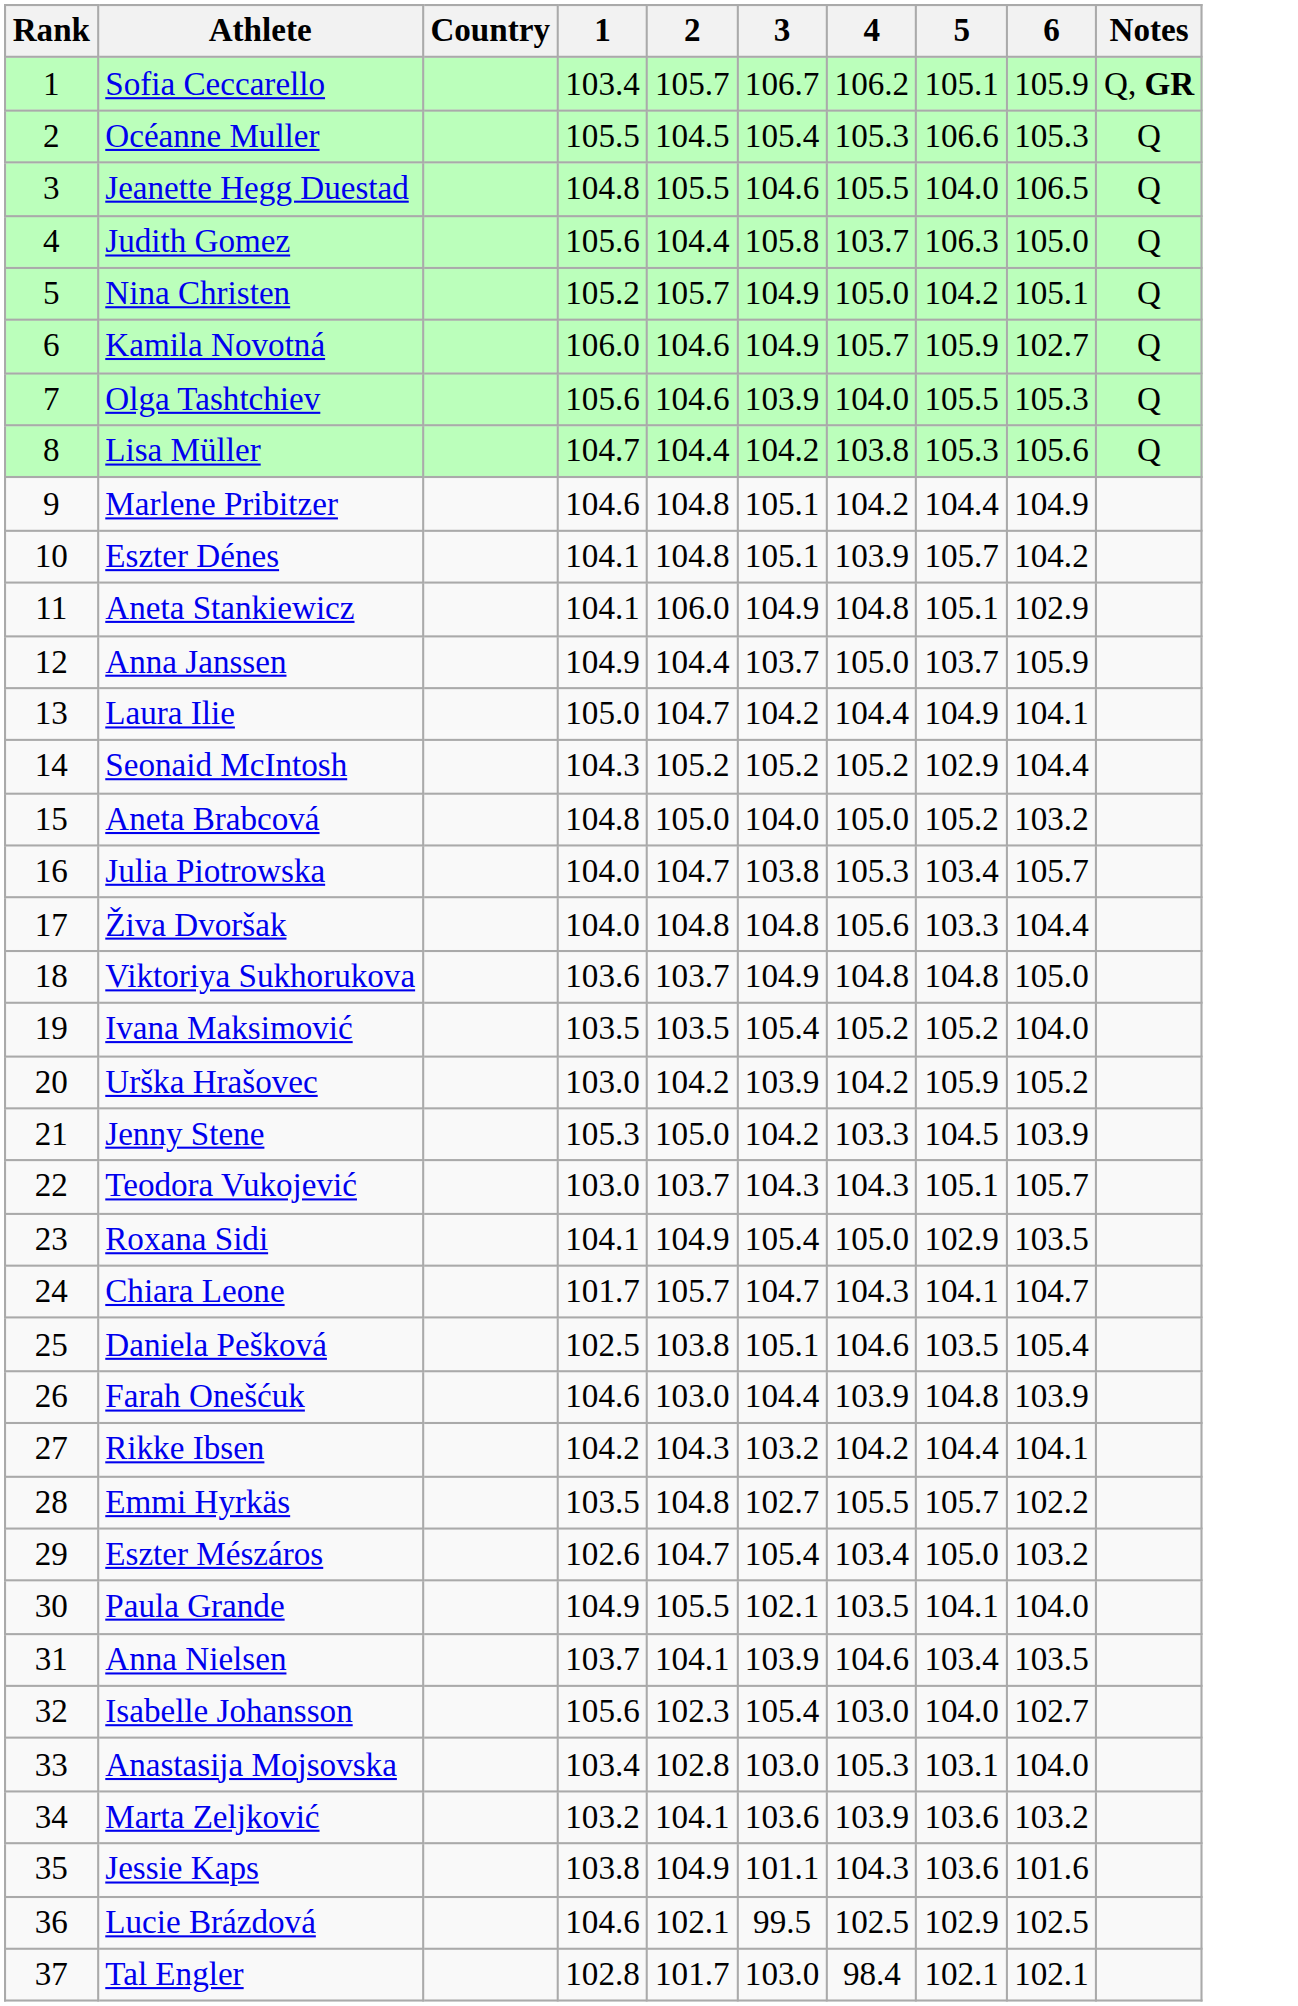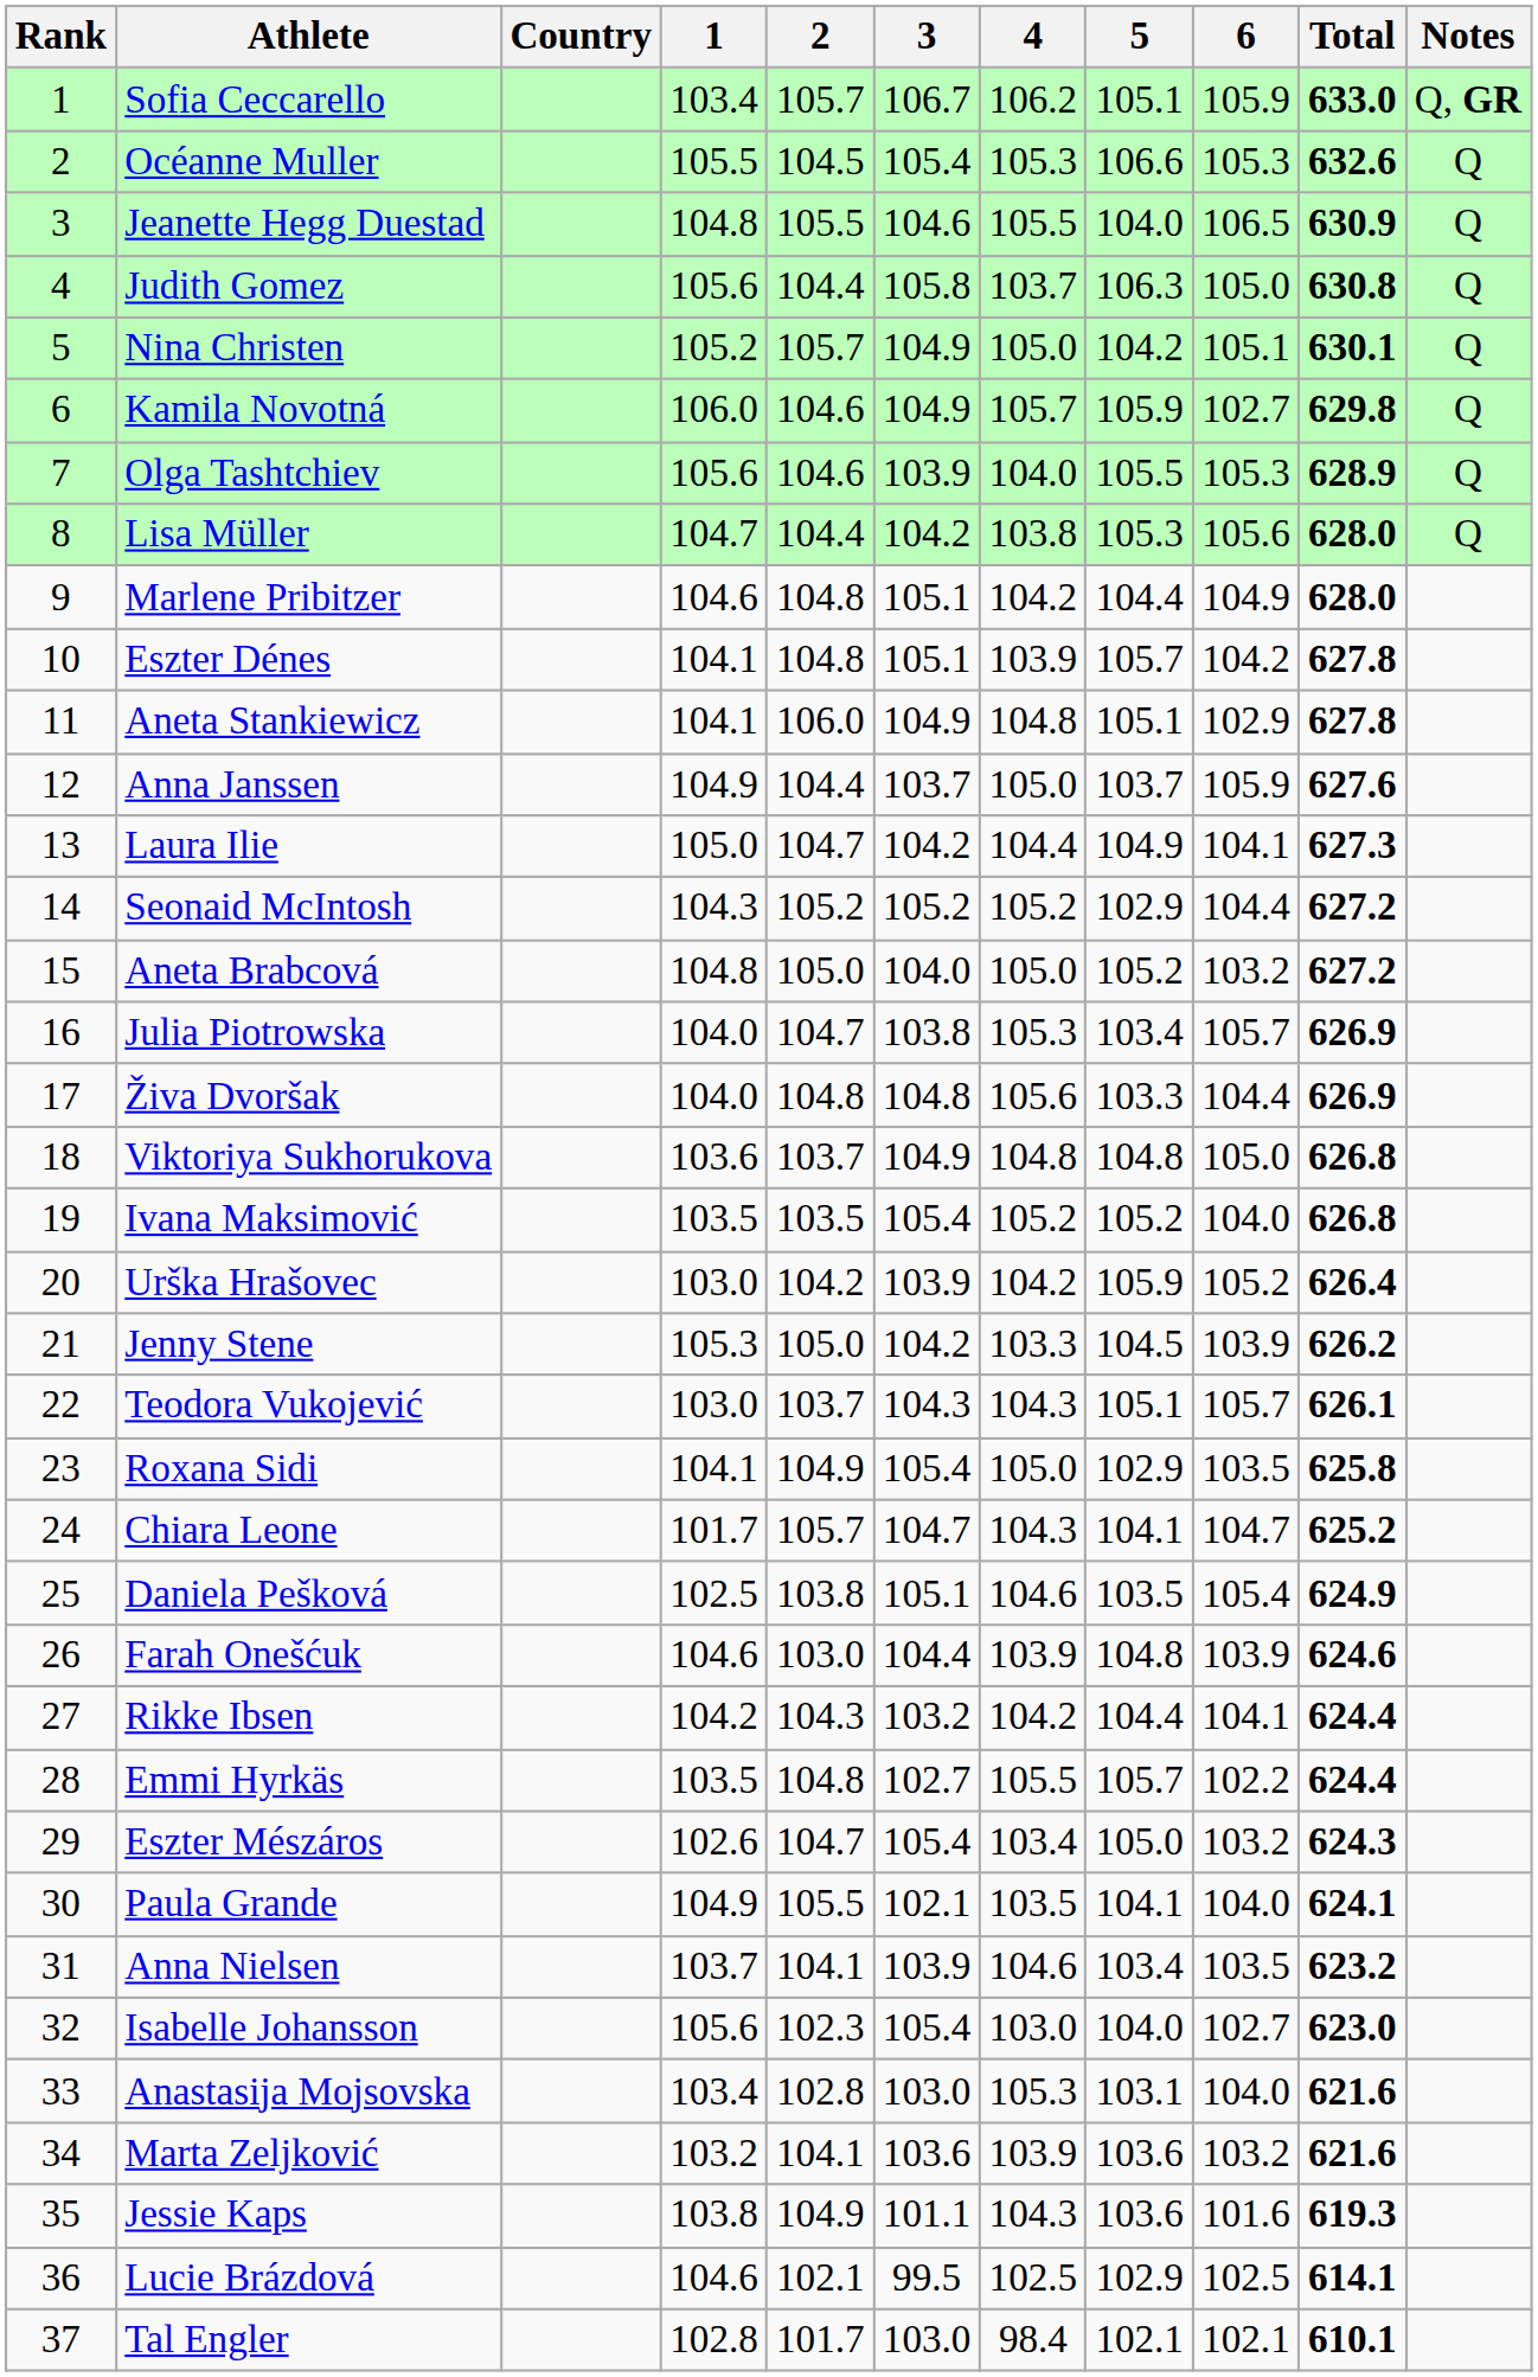+ column: Total | 633.0 | 632.6 | 630.9 | 630.8 | 630.1 | 629.8 | 628.9 | 628.0 | 628.0 | 627.8 | 627.8 | 627.6 | 627.3 | 627.2 | 627.2 | 626.9 | 626.9 | 626.8 | 626.8 | 626.4 | 626.2 | 626.1 | 625.8 | 625.2 | 624.9 | 624.6 | 624.4 | 624.4 | 624.3 | 624.1 | 623.2 | 623.0 | 621.6 | 621.6 | 619.3 | 614.1 | 610.1
